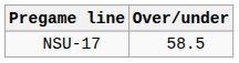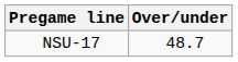NSU-17 | Over/under: 58.5 -> 48.7
